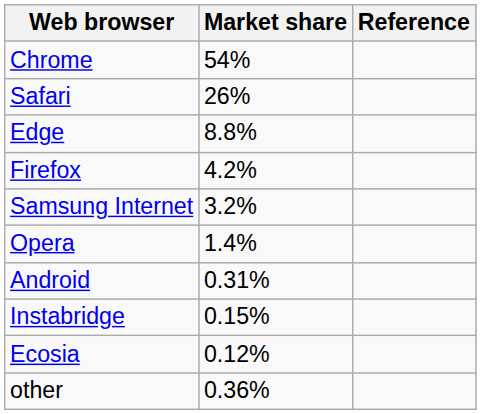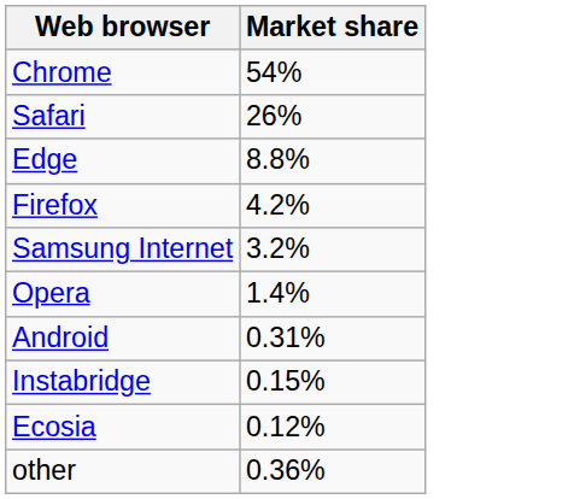- column: Reference
